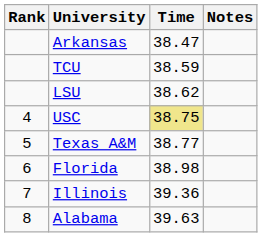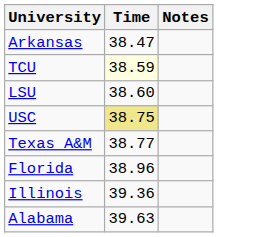- column: Rank | 4 | 5 | 6 | 7 | 8
TCU | Time: no background -> lightyellow background
LSU | Time: 38.62 -> 38.60
Florida | Time: 38.98 -> 38.96
